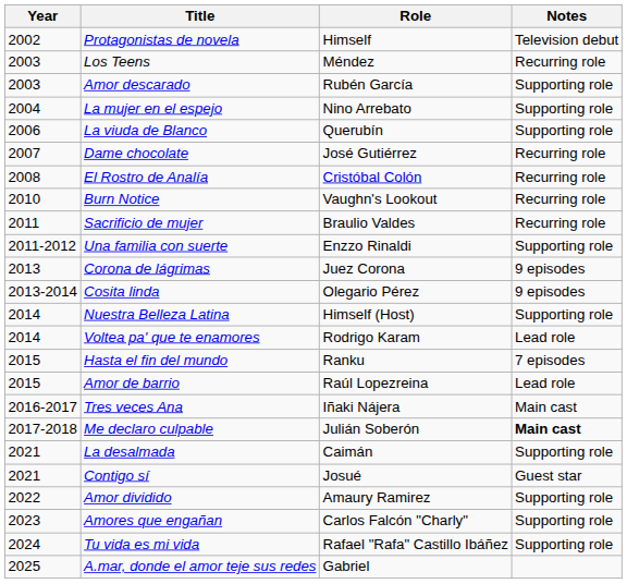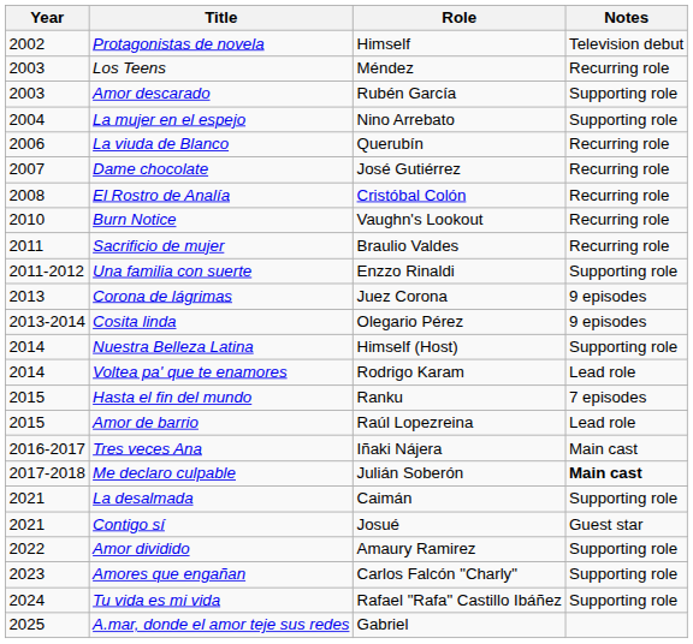La viuda de Blanco | Notes: Supporting role -> Recurring role
